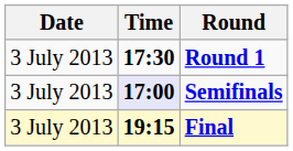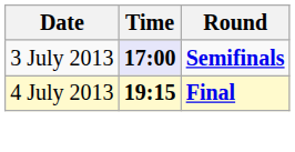- row: 3 July 2013 | 17:30 | Round 1
Final | Date: 3 July 2013 -> 4 July 2013
